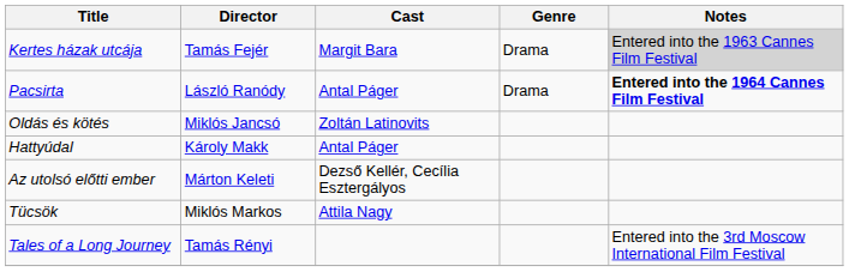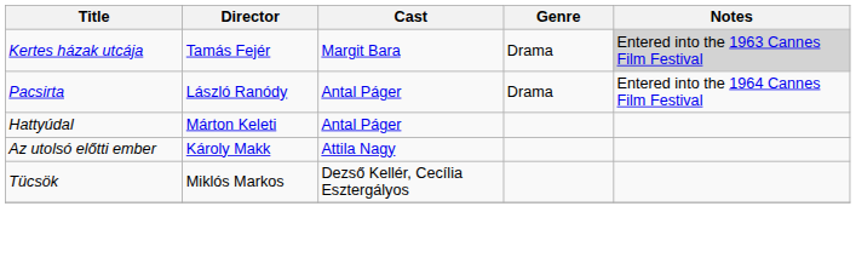Pacsirta | Notes: bold -> normal
- row: Oldás és kötés | Miklós Jancsó | Zoltán Latinovits
Hattyúdal | Director: Károly Makk -> Márton Keleti
Az utolsó előtti ember | Director: Márton Keleti -> Károly Makk
Az utolsó előtti ember | Cast: Dezső Kellér, Cecília Esztergályos -> Attila Nagy
Tücsök | Cast: Attila Nagy -> Dezső Kellér, Cecília Esztergályos
- row: Tales of a Long Journey | Tamás Rényi | Entered into the 3rd Moscow International Film Festival
